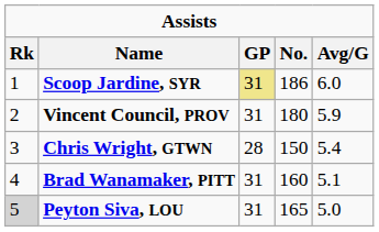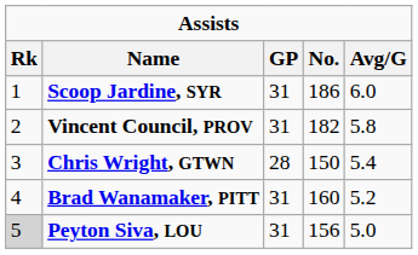Scoop Jardine, SYR | GP: khaki background -> no background
Vincent Council, PROV | No.: 180 -> 182
Vincent Council, PROV | Avg/G: 5.9 -> 5.8
Brad Wanamaker, PITT | Avg/G: 5.1 -> 5.2
Peyton Siva, LOU | No.: 165 -> 156
